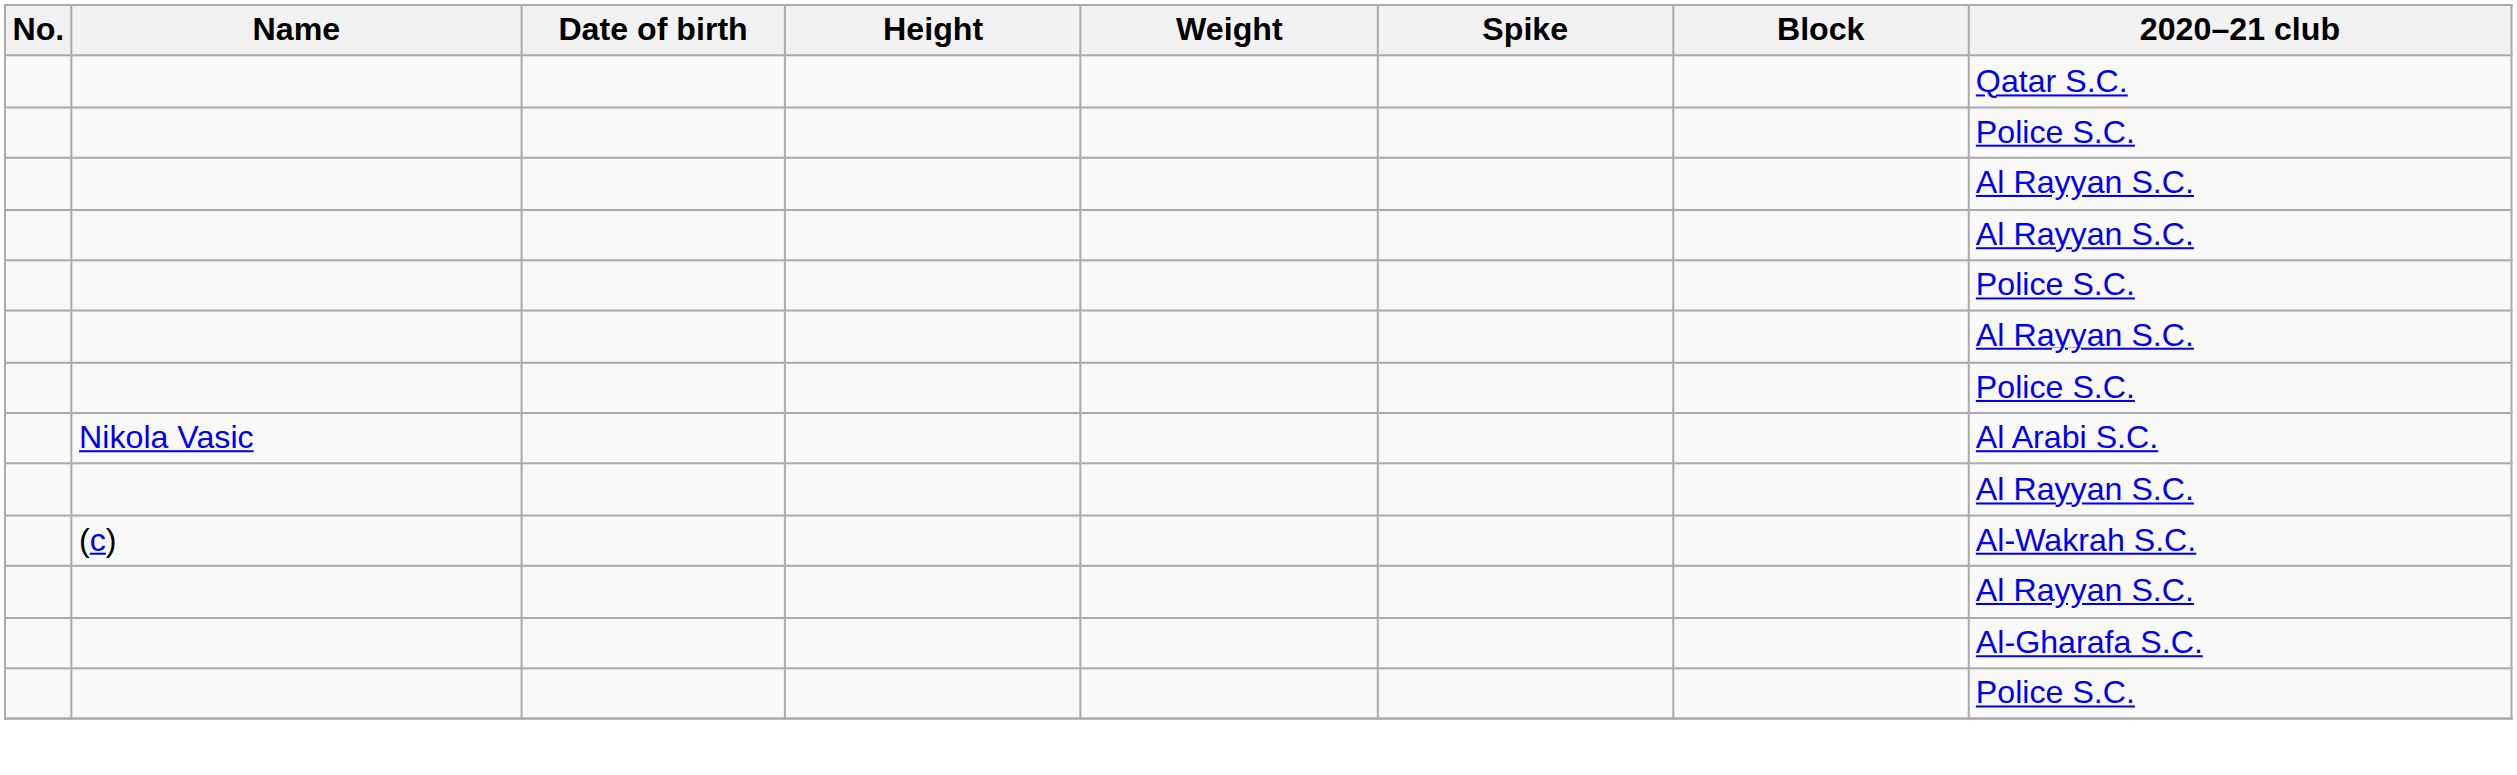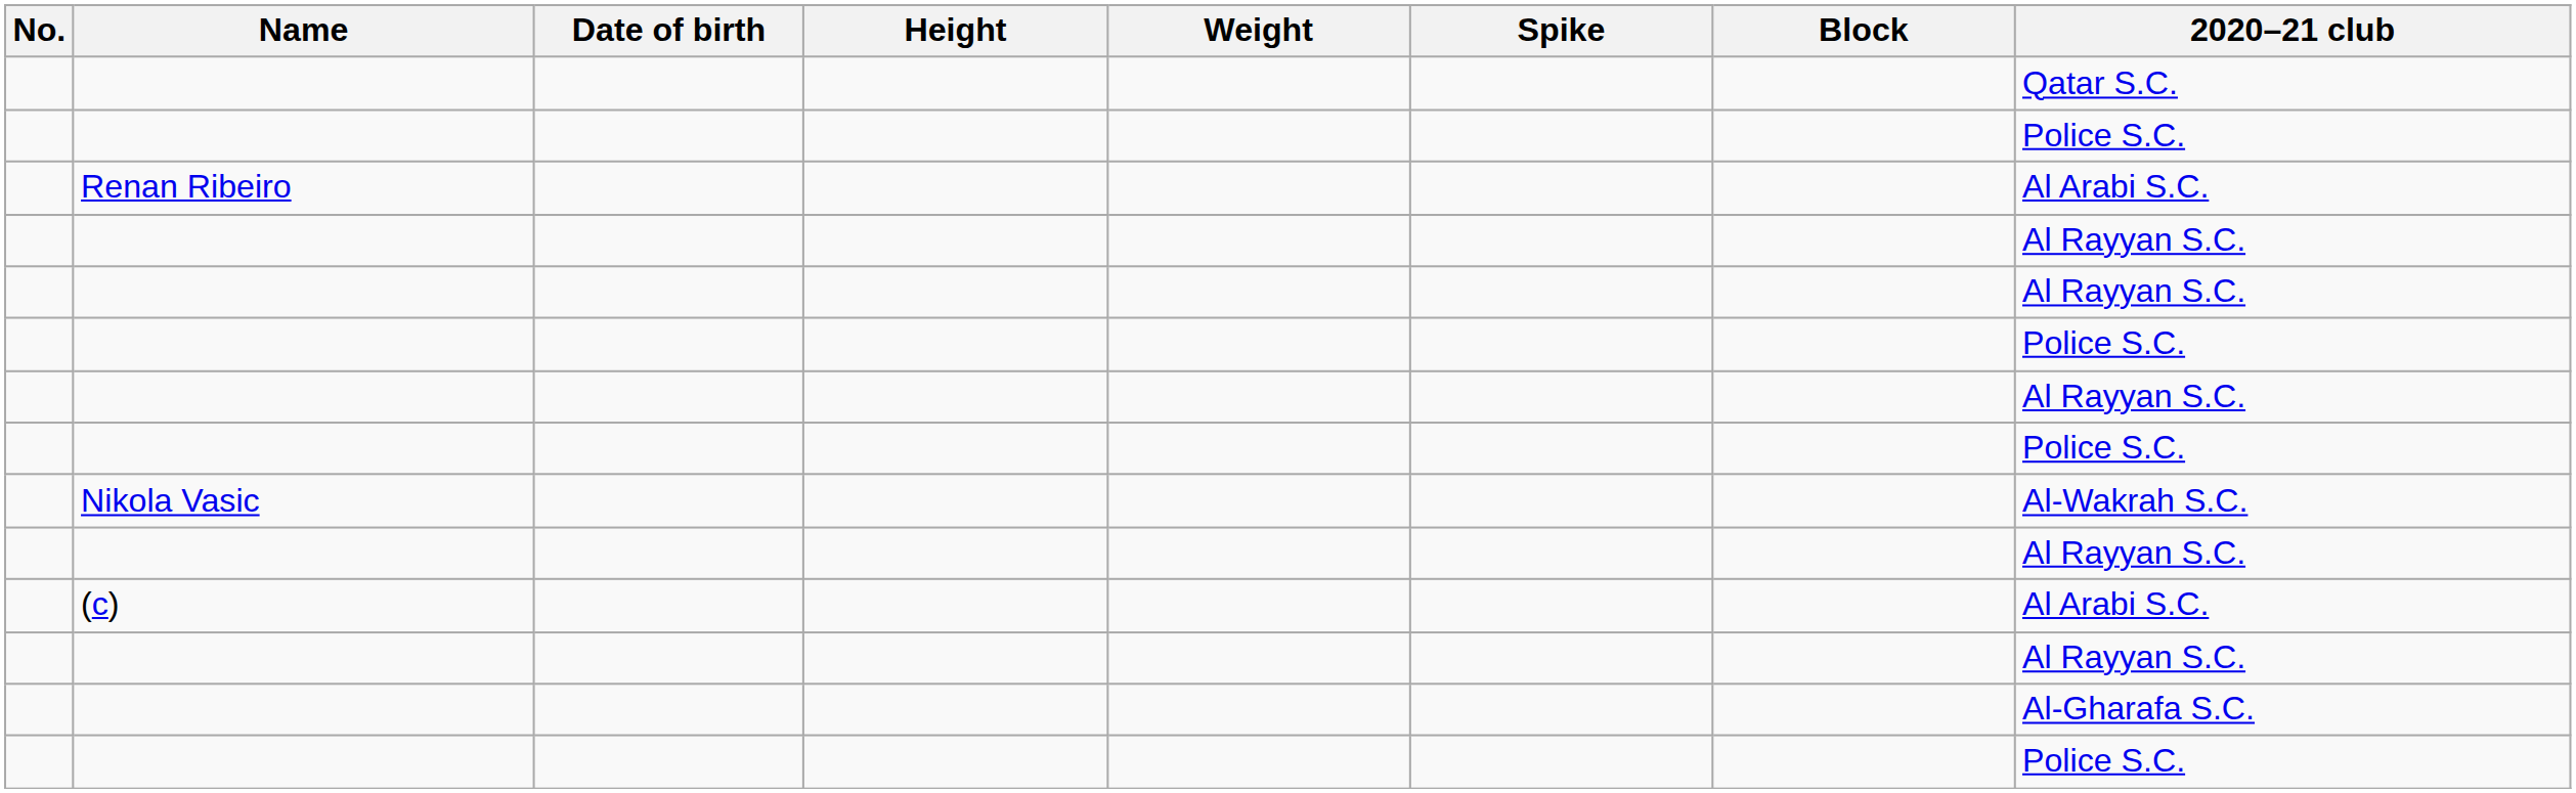+ row: Renan Ribeiro | Al Arabi S.C.
Nikola Vasic | 2020–21 club: Al Arabi S.C. -> Al-Wakrah S.C.
(c) | 2020–21 club: Al-Wakrah S.C. -> Al Arabi S.C.
